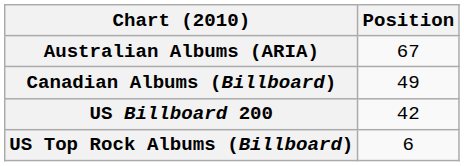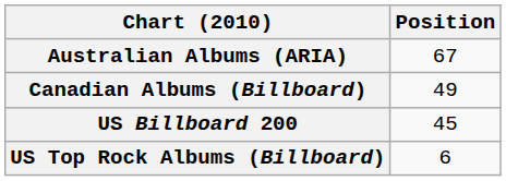US Billboard 200 | Position: 42 -> 45
